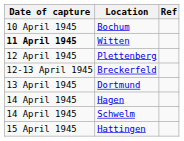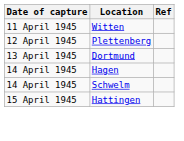- row: 10 April 1945 | Bochum
Witten | Date of capture: bold -> normal
- row: 12-13 April 1945 | Breckerfeld
